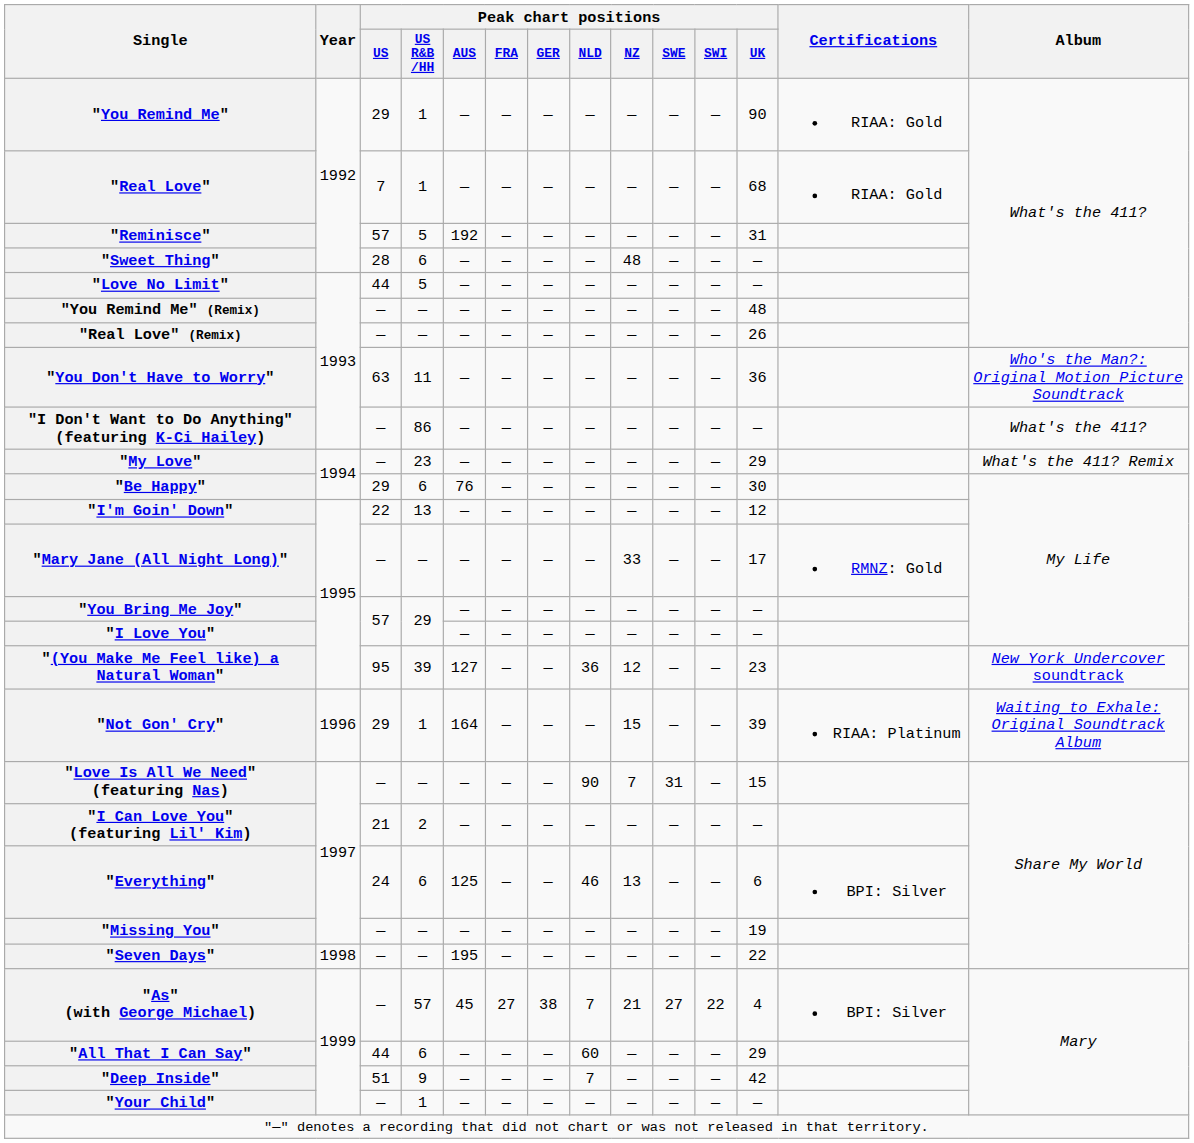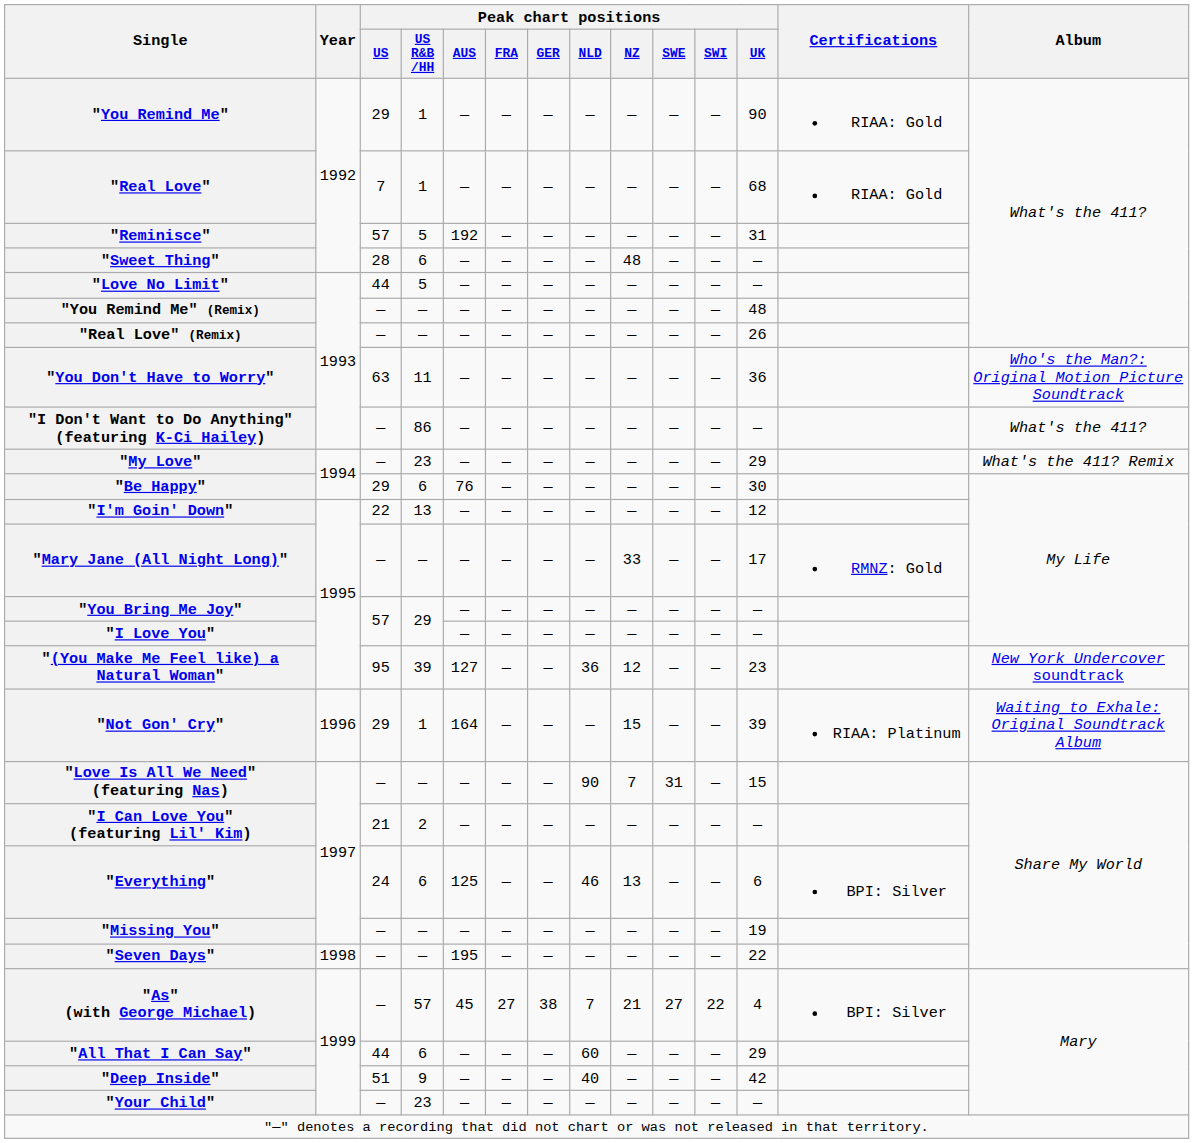"Deep Inside" | Peak chart positions / NLD: 7 -> 40
"Your Child" | Peak chart positions / US R&B /HH: 1 -> 23
